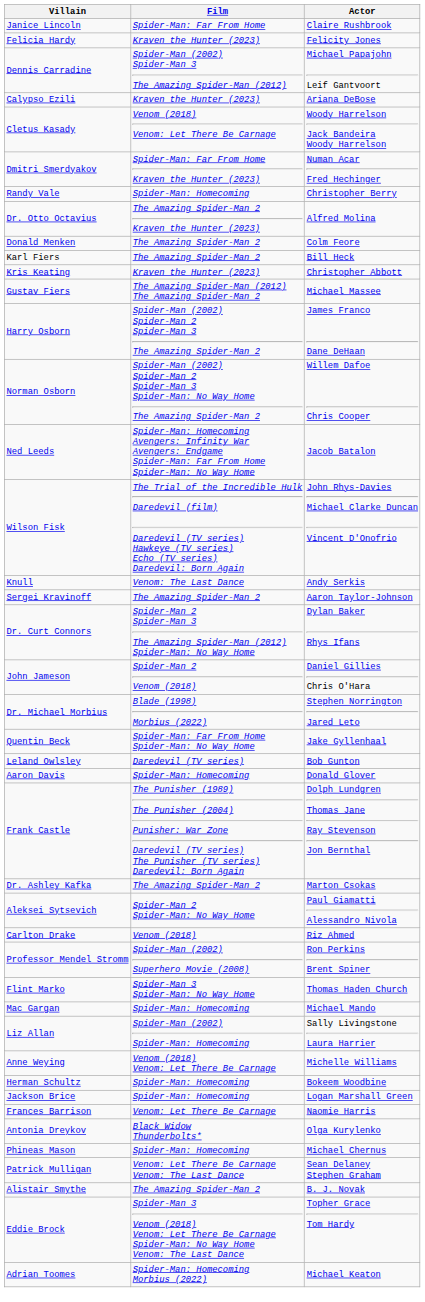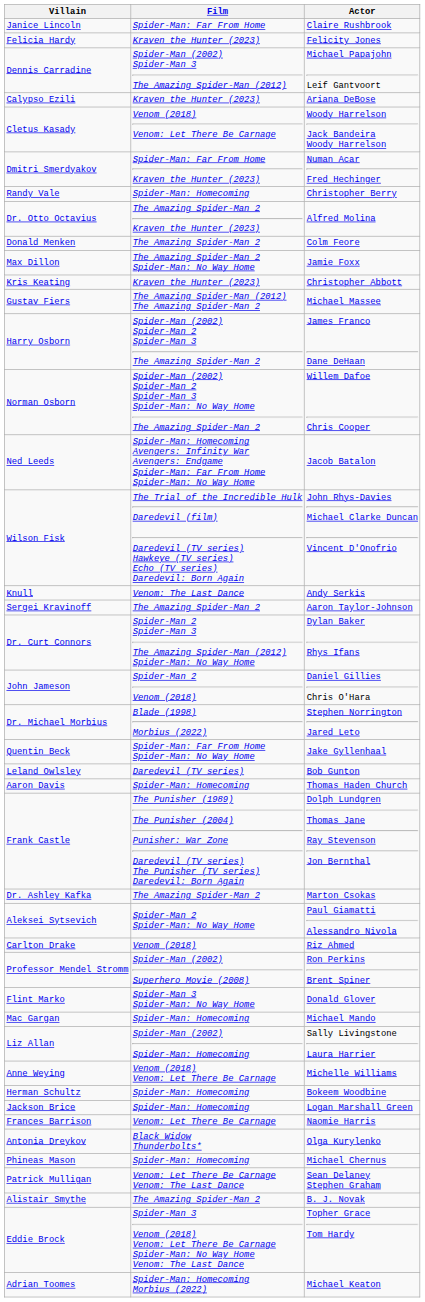+ row: Max Dillon | The Amazing Spider-Man 2 Spider-Man: No Way Home | Jamie Foxx
- row: Karl Fiers | The Amazing Spider-Man 2 | Bill Heck
Aaron Davis | Actor: Donald Glover -> Thomas Haden Church
Flint Marko | Actor: Thomas Haden Church -> Donald Glover
